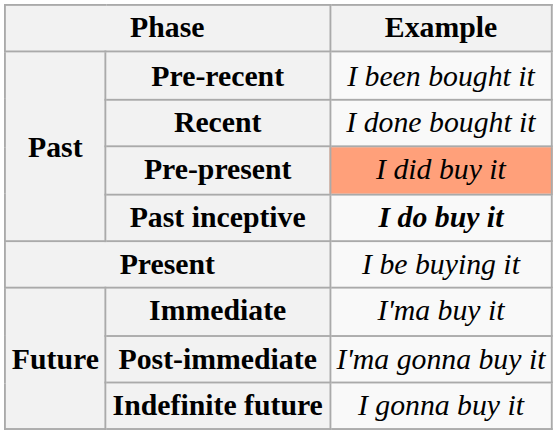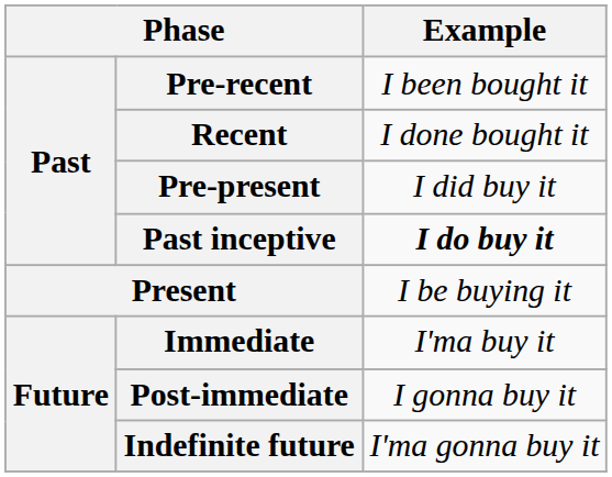Pre-present | Example: lightsalmon background -> no background
Post-immediate | Example: I'ma gonna buy it -> I gonna buy it
Indefinite future | Example: I gonna buy it -> I'ma gonna buy it
